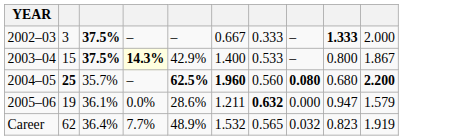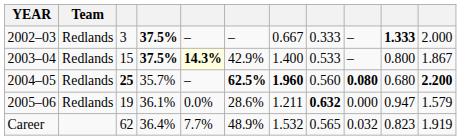+ column: Team | Redlands | Redlands | Redlands | Redlands
